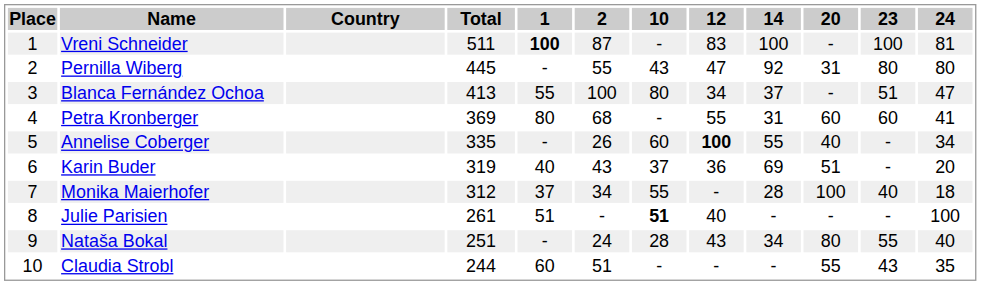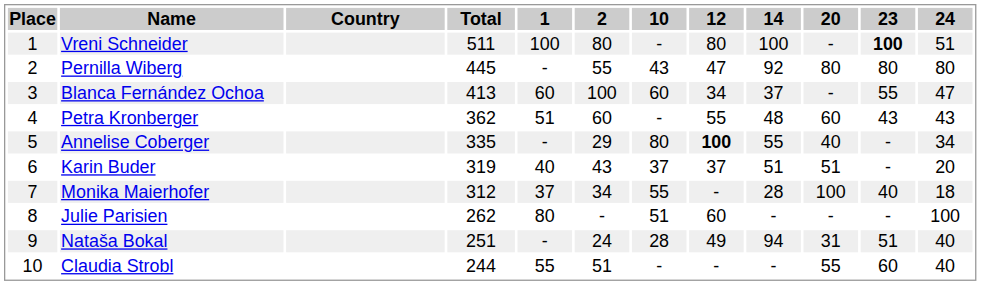Vreni Schneider | 1: bold -> normal
Vreni Schneider | 2: 87 -> 80
Vreni Schneider | 12: 83 -> 80
Vreni Schneider | 23: normal -> bold
Vreni Schneider | 24: 81 -> 51
Pernilla Wiberg | 20: 31 -> 80
Blanca Fernández Ochoa | 1: 55 -> 60
Blanca Fernández Ochoa | 10: 80 -> 60
Blanca Fernández Ochoa | 23: 51 -> 55
Petra Kronberger | Total: 369 -> 362
Petra Kronberger | 1: 80 -> 51
Petra Kronberger | 2: 68 -> 60
Petra Kronberger | 14: 31 -> 48
Petra Kronberger | 23: 60 -> 43
Petra Kronberger | 24: 41 -> 43
Annelise Coberger | 2: 26 -> 29
Annelise Coberger | 10: 60 -> 80
Karin Buder | 12: 36 -> 37
Karin Buder | 14: 69 -> 51
Julie Parisien | Total: 261 -> 262
Julie Parisien | 1: 51 -> 80
Julie Parisien | 10: bold -> normal
Julie Parisien | 12: 40 -> 60
Nataša Bokal | 12: 43 -> 49
Nataša Bokal | 14: 34 -> 94
Nataša Bokal | 20: 80 -> 31
Nataša Bokal | 23: 55 -> 51
Claudia Strobl | 1: 60 -> 55
Claudia Strobl | 23: 43 -> 60
Claudia Strobl | 24: 35 -> 40
